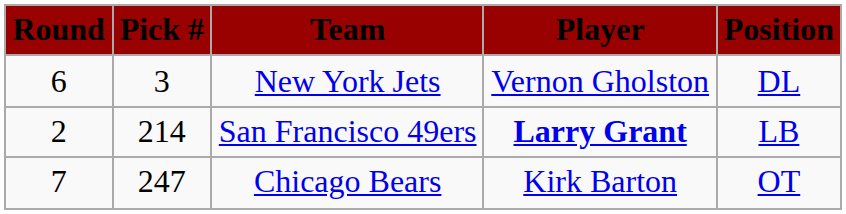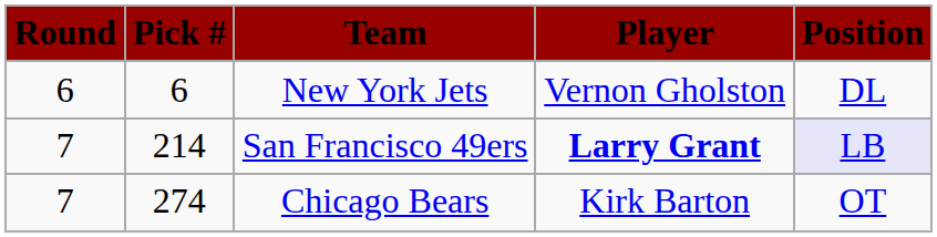New York Jets | Pick #: 3 -> 6
San Francisco 49ers | Round: 2 -> 7
San Francisco 49ers | Position: no background -> lavender background
Chicago Bears | Pick #: 247 -> 274
